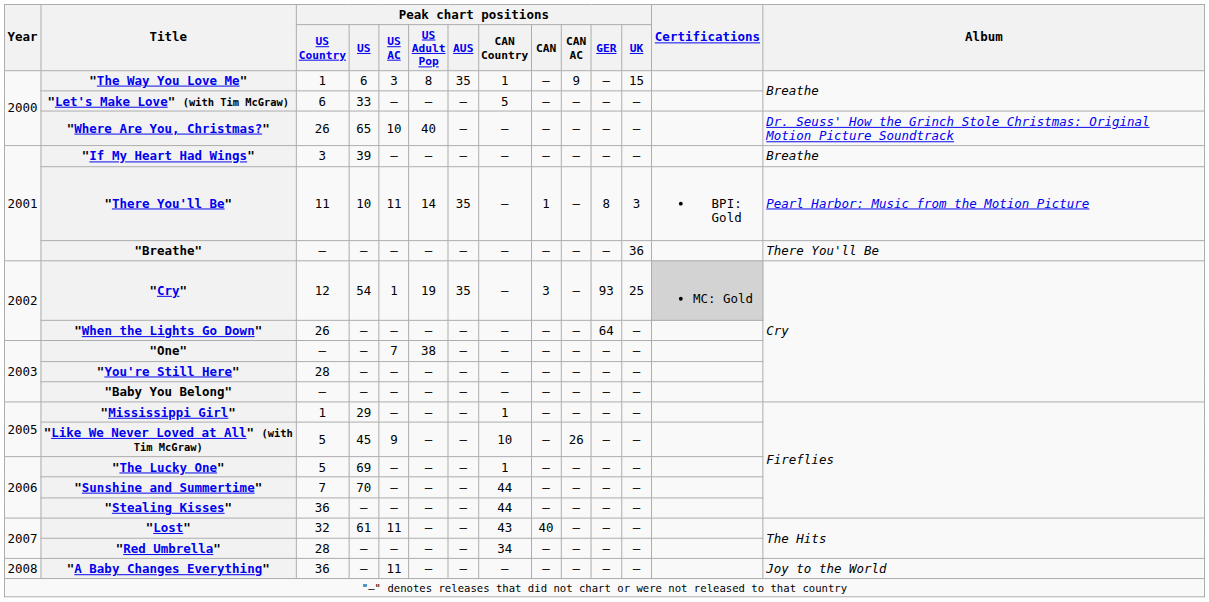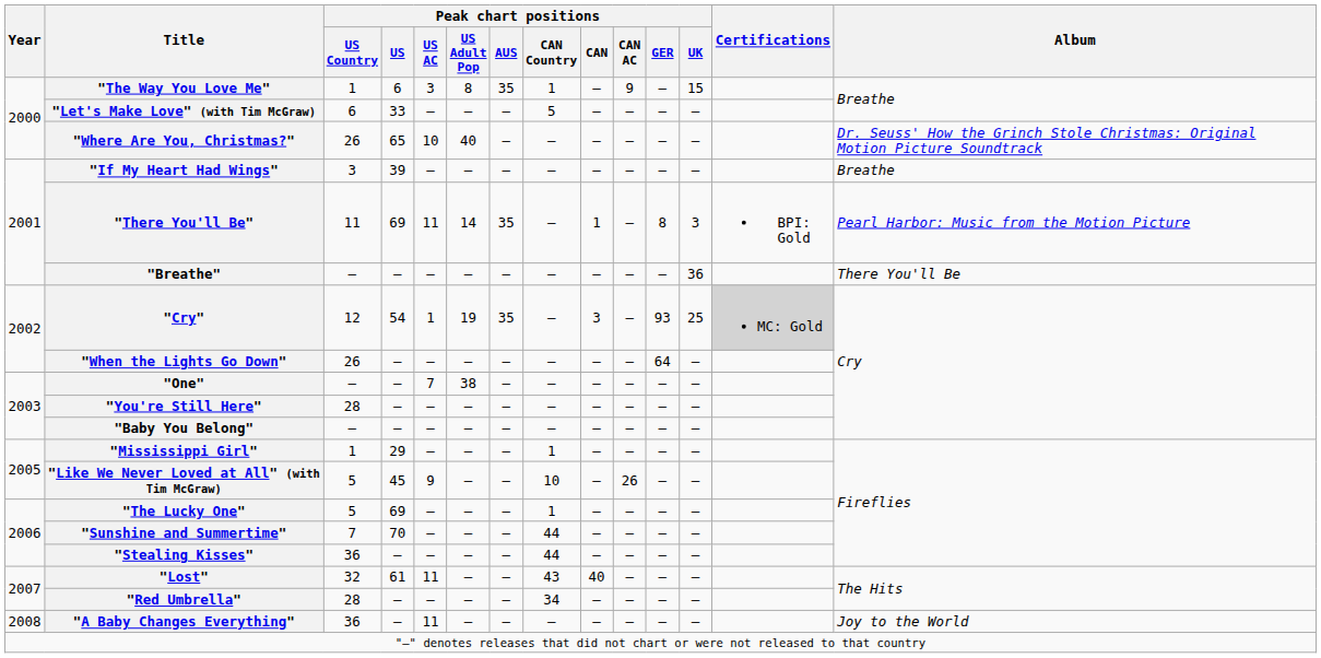"There You'll Be" | Peak chart positions / US: 10 -> 69
